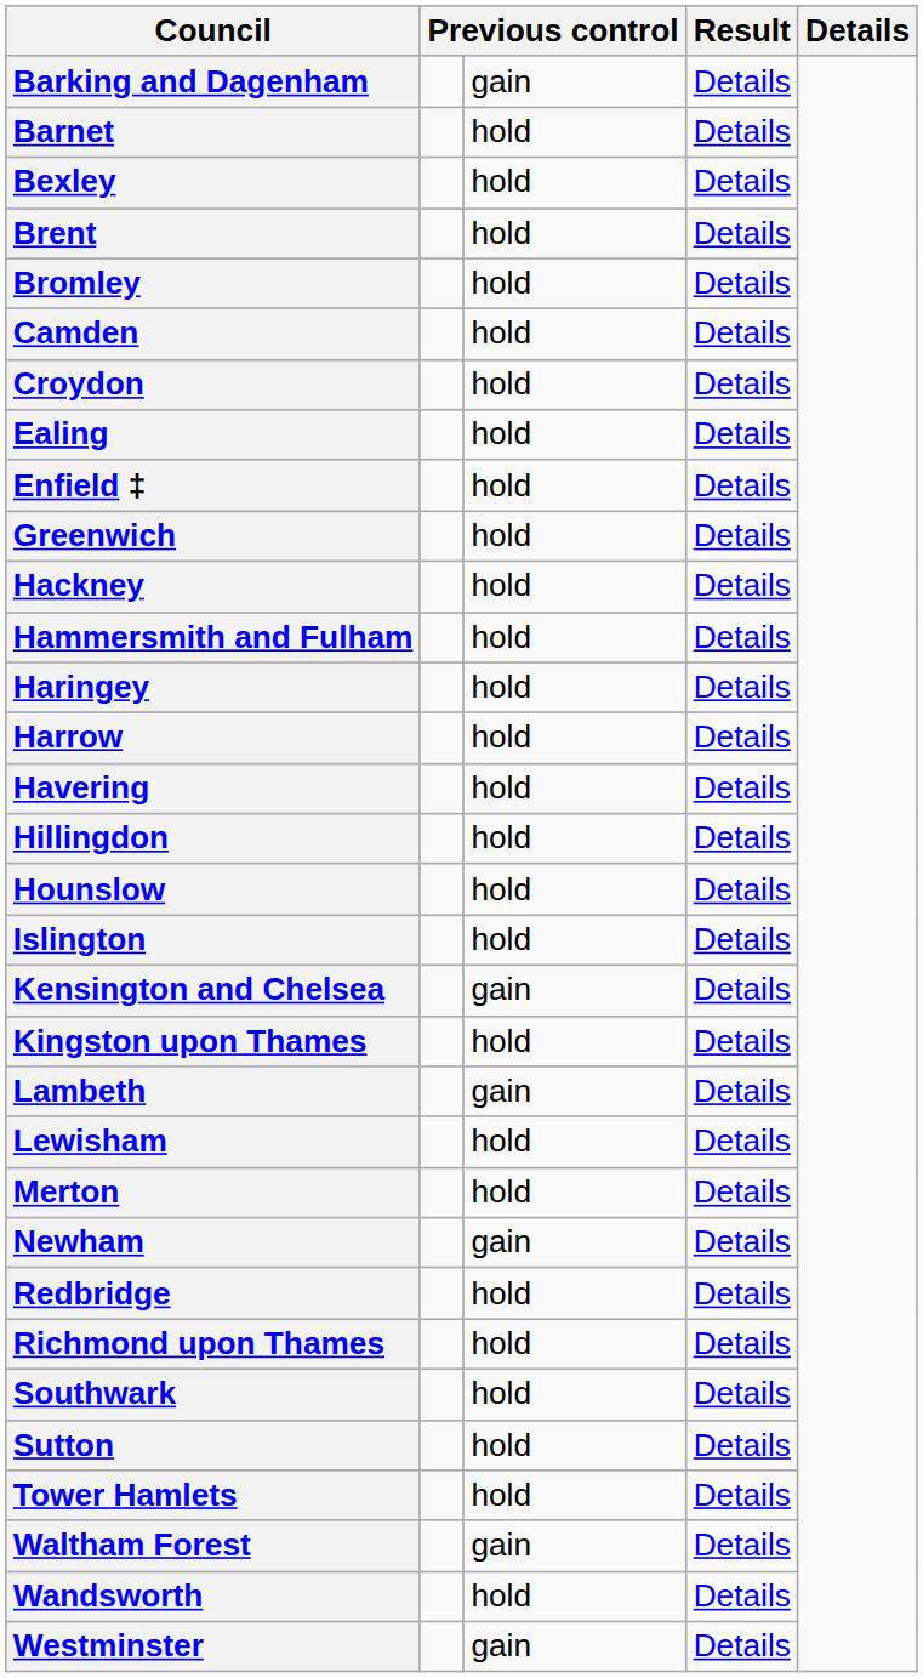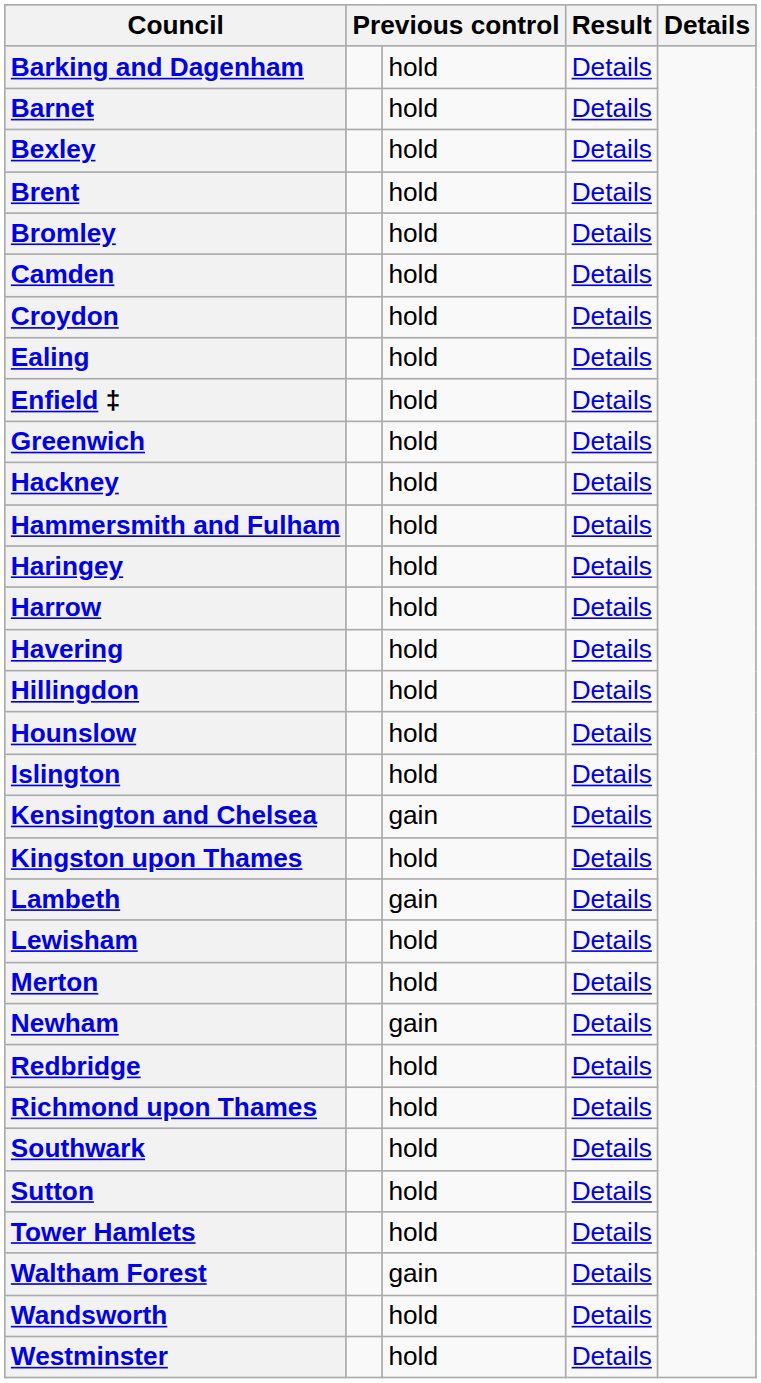Barking and Dagenham | column 3: gain -> hold
Westminster | column 3: gain -> hold
